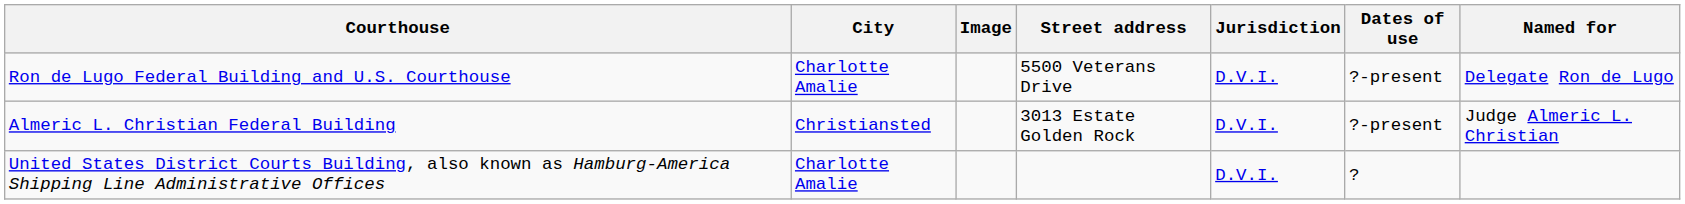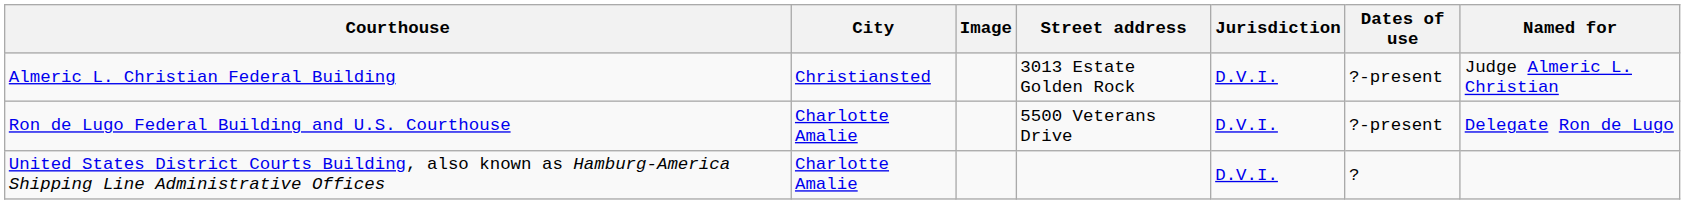rows swapped: Almeric L. Christian Federal Building <-> Ron de Lugo Federal Building and U.S. Courthouse
